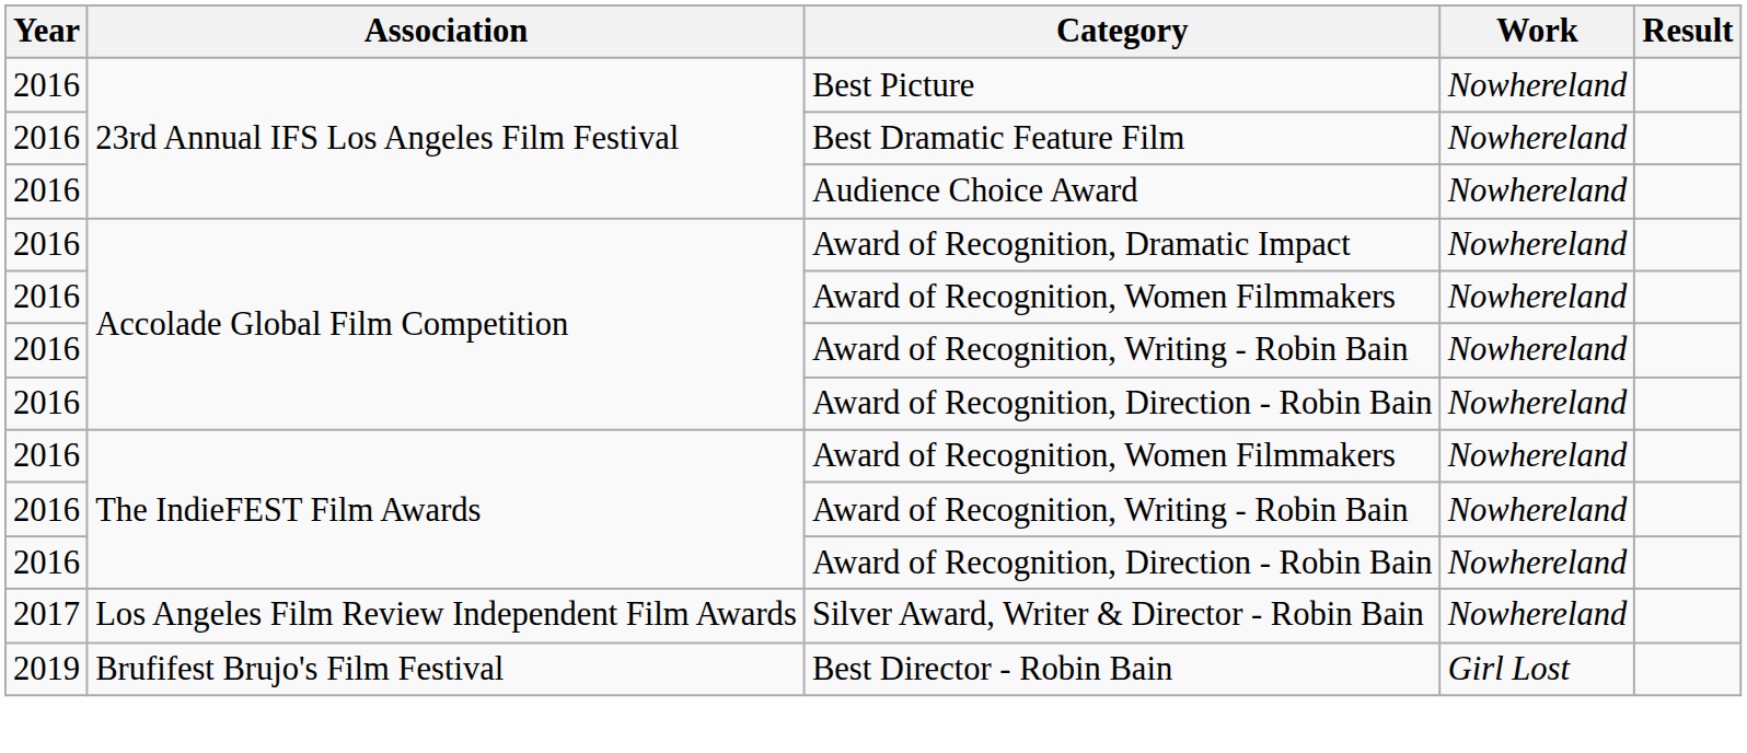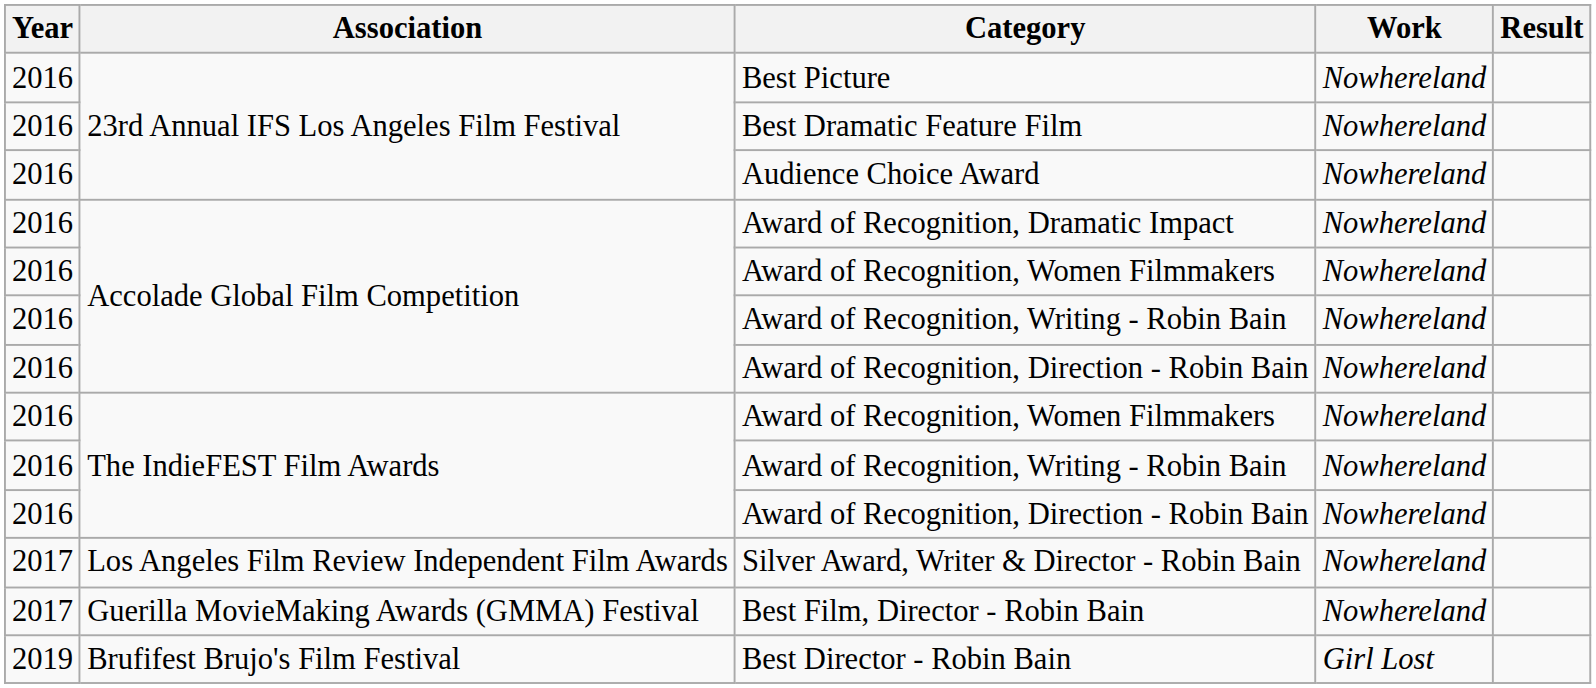+ row: 2017 | Guerilla MovieMaking Awards (GMMA) Festival | Best Film, Director - Robin Bain | Nowhereland
